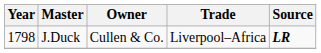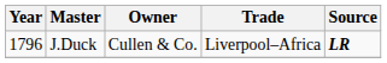J.Duck | Year: 1798 -> 1796
